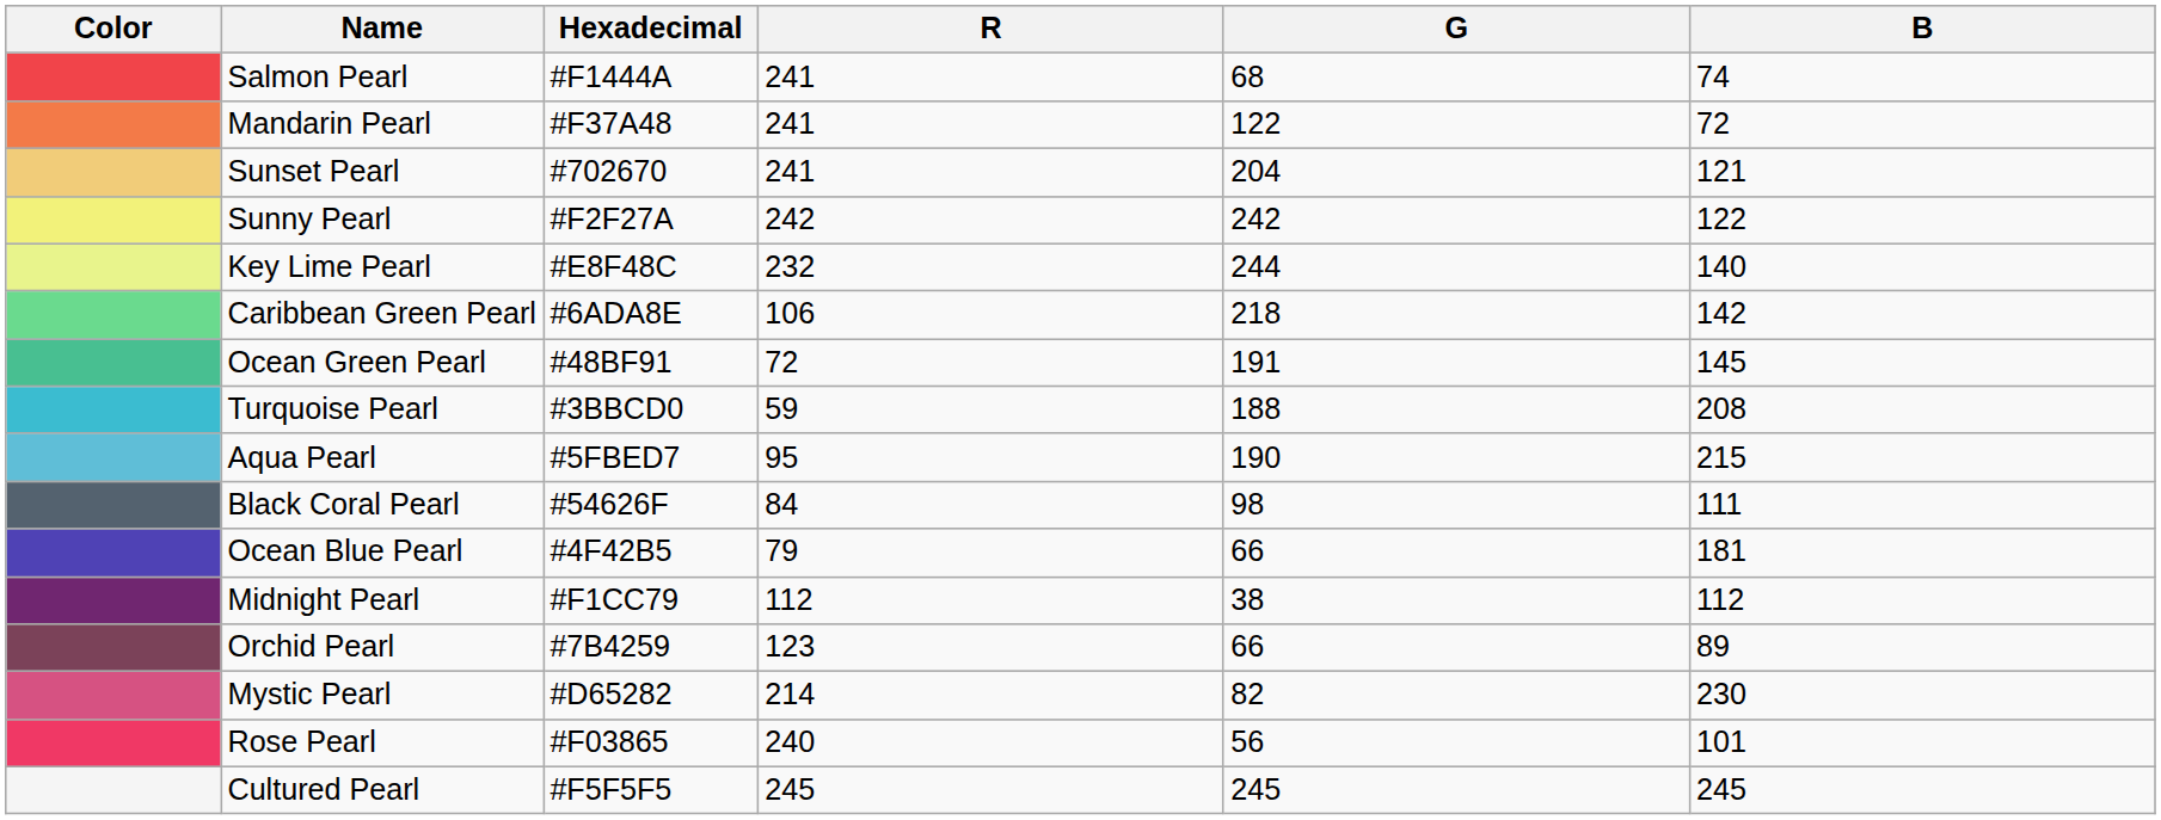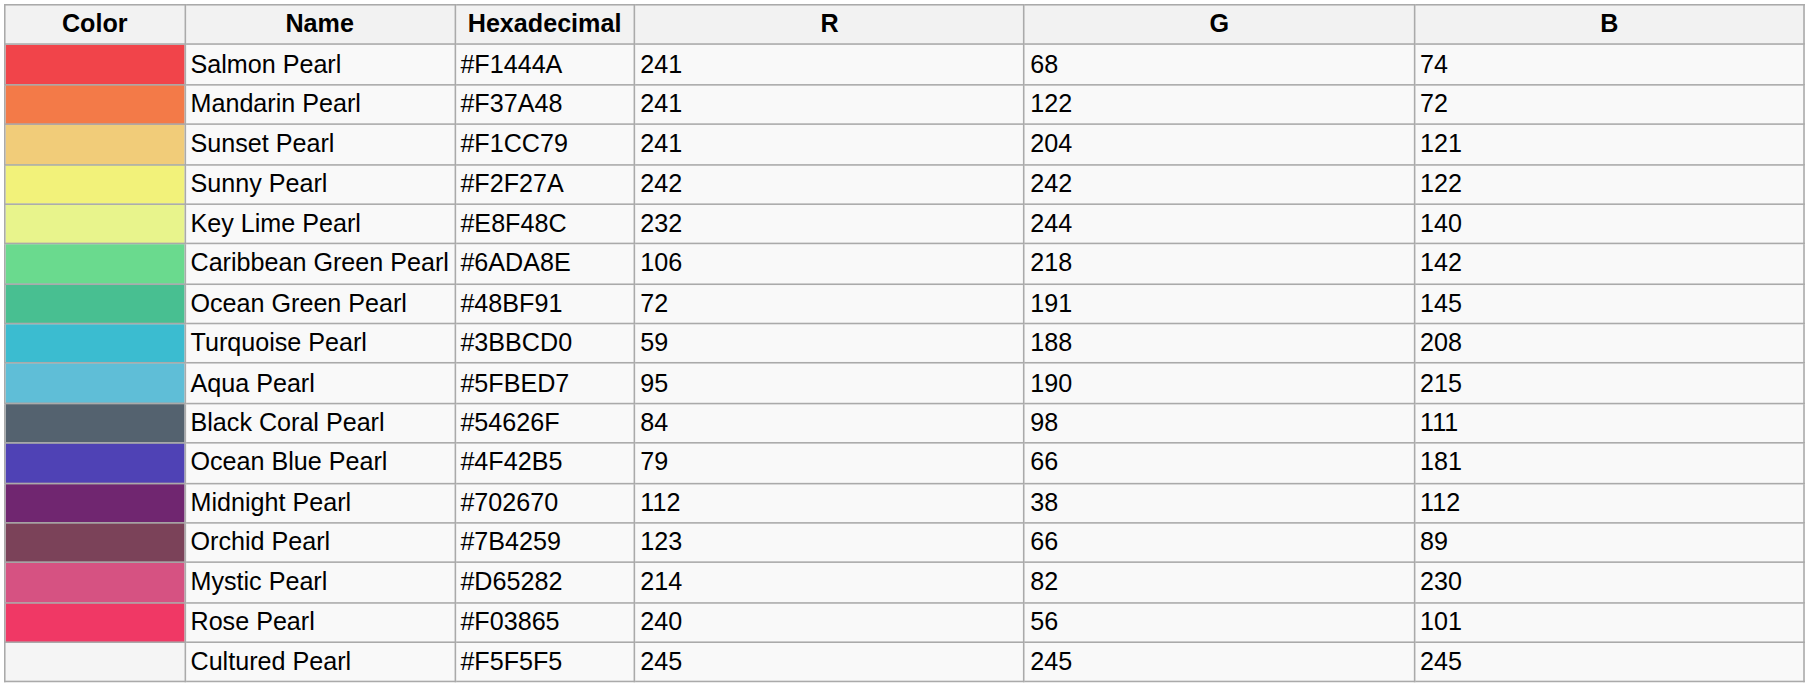Sunset Pearl | Hexadecimal: #702670 -> #F1CC79
Midnight Pearl | Hexadecimal: #F1CC79 -> #702670
